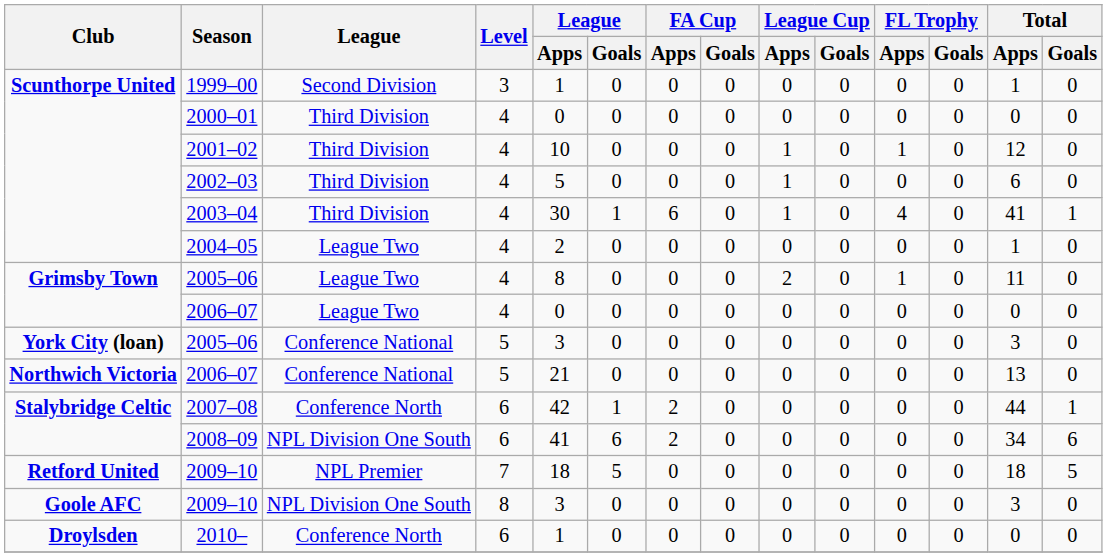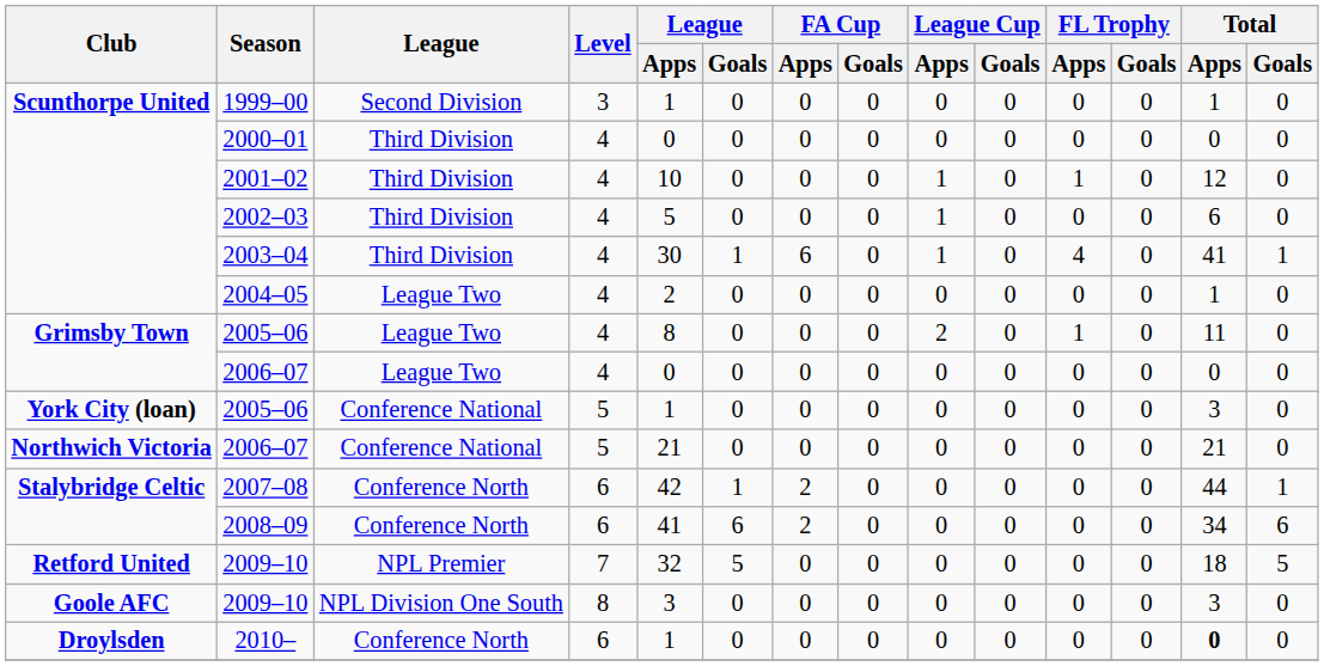York City (loan) / 2005–06 | League / Apps: 3 -> 1
Northwich Victoria / 2006–07 | Total / Apps: 13 -> 21
2008–09 | League: NPL Division One South -> Conference North
Retford United / 2009–10 | League / Apps: 18 -> 32
2010– | Total / Apps: normal -> bold
